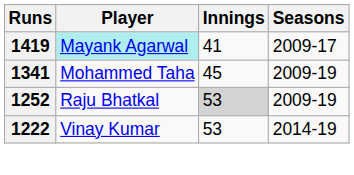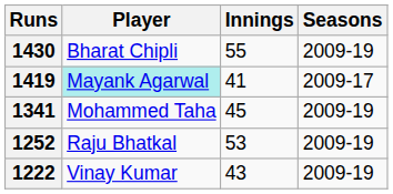+ row: 1430 | Bharat Chipli | 55 | 2009-19
1252 | Innings: lightgrey background -> no background
1222 | Innings: 53 -> 43
1222 | Seasons: 2014-19 -> 2009-19
